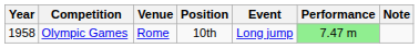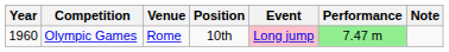Olympic Games | Year: 1958 -> 1960
Olympic Games | Event: no background -> pink background
